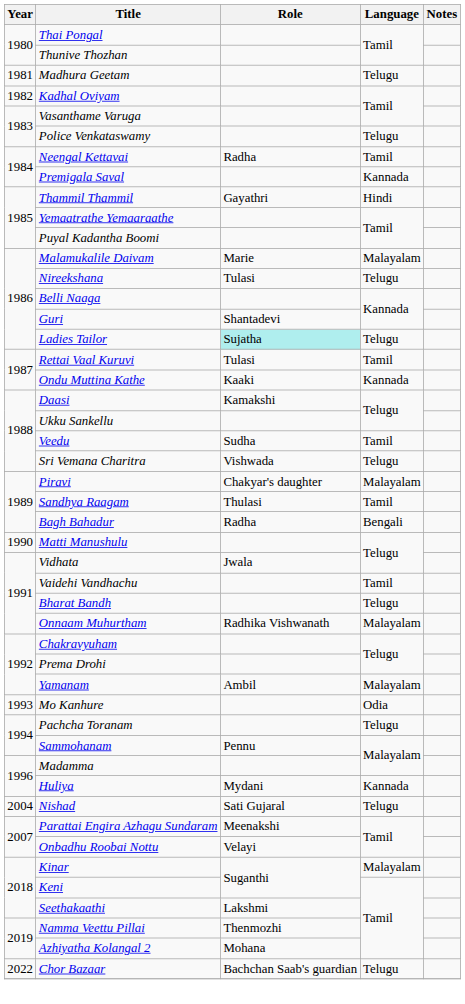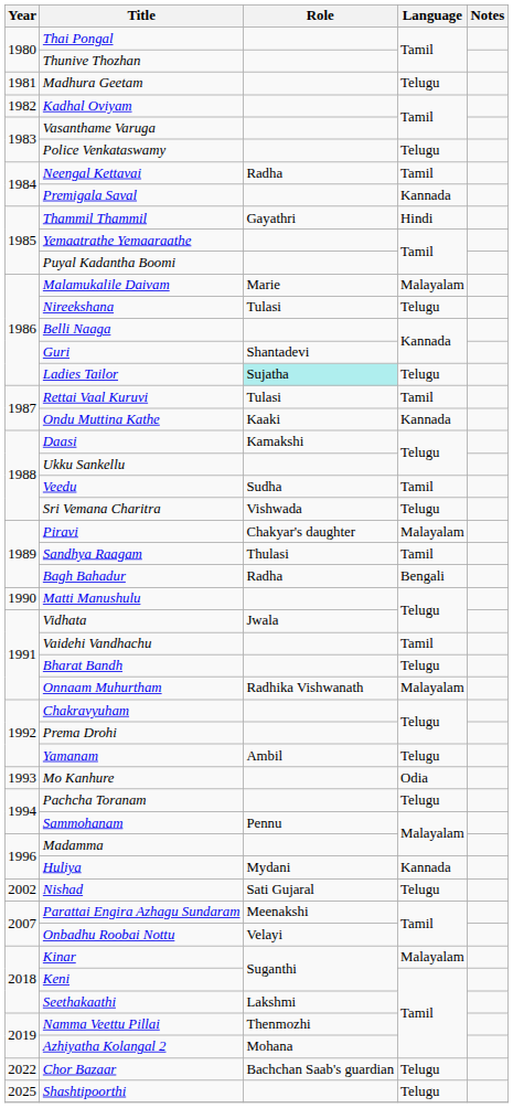Yamanam | Language: Malayalam -> Telugu
Nishad | Year: 2004 -> 2002
+ row: 2025 | Shashtipoorthi | Telugu
